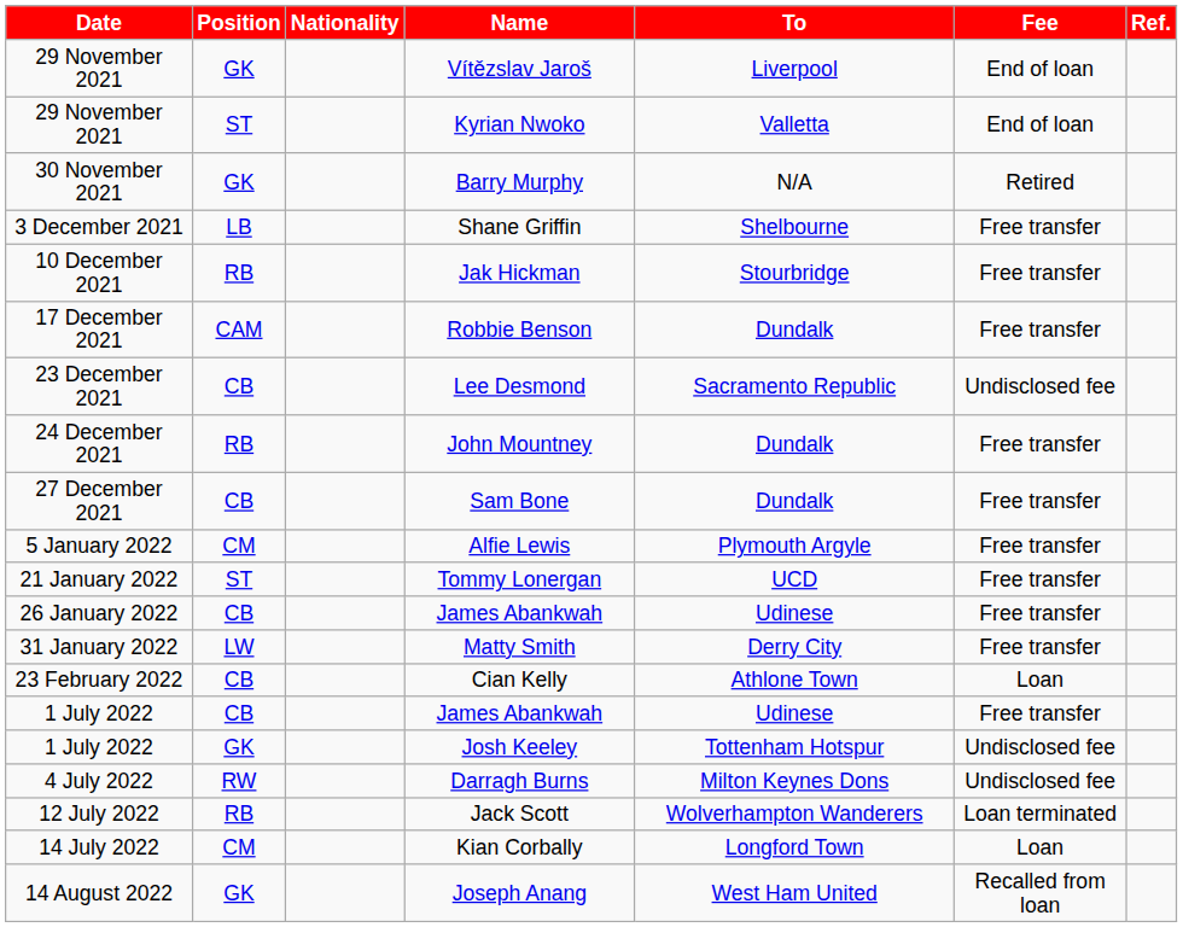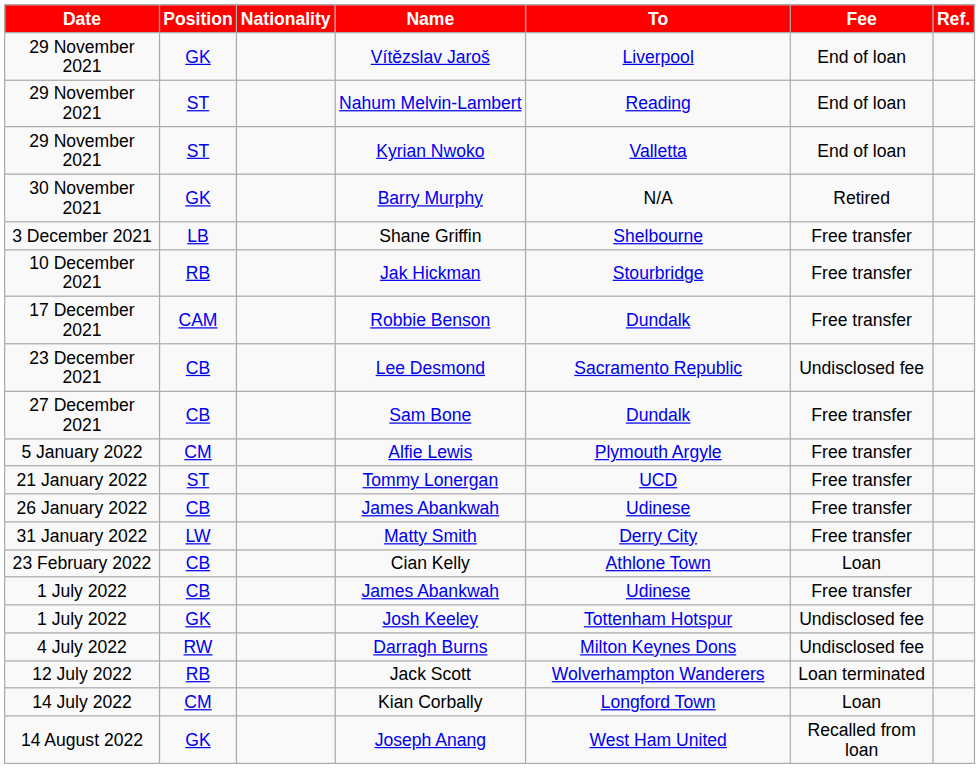+ row: 29 November 2021 | ST | Nahum Melvin-Lambert | Reading | End of loan
- row: 24 December 2021 | RB | John Mountney | Dundalk | Free transfer
